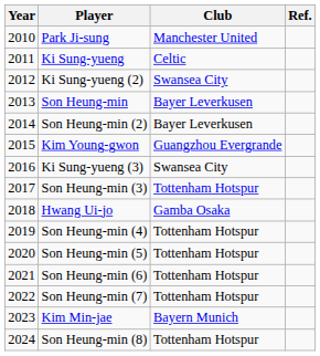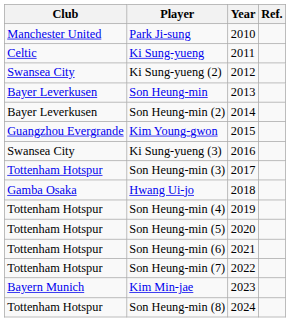columns swapped: Year <-> Club
